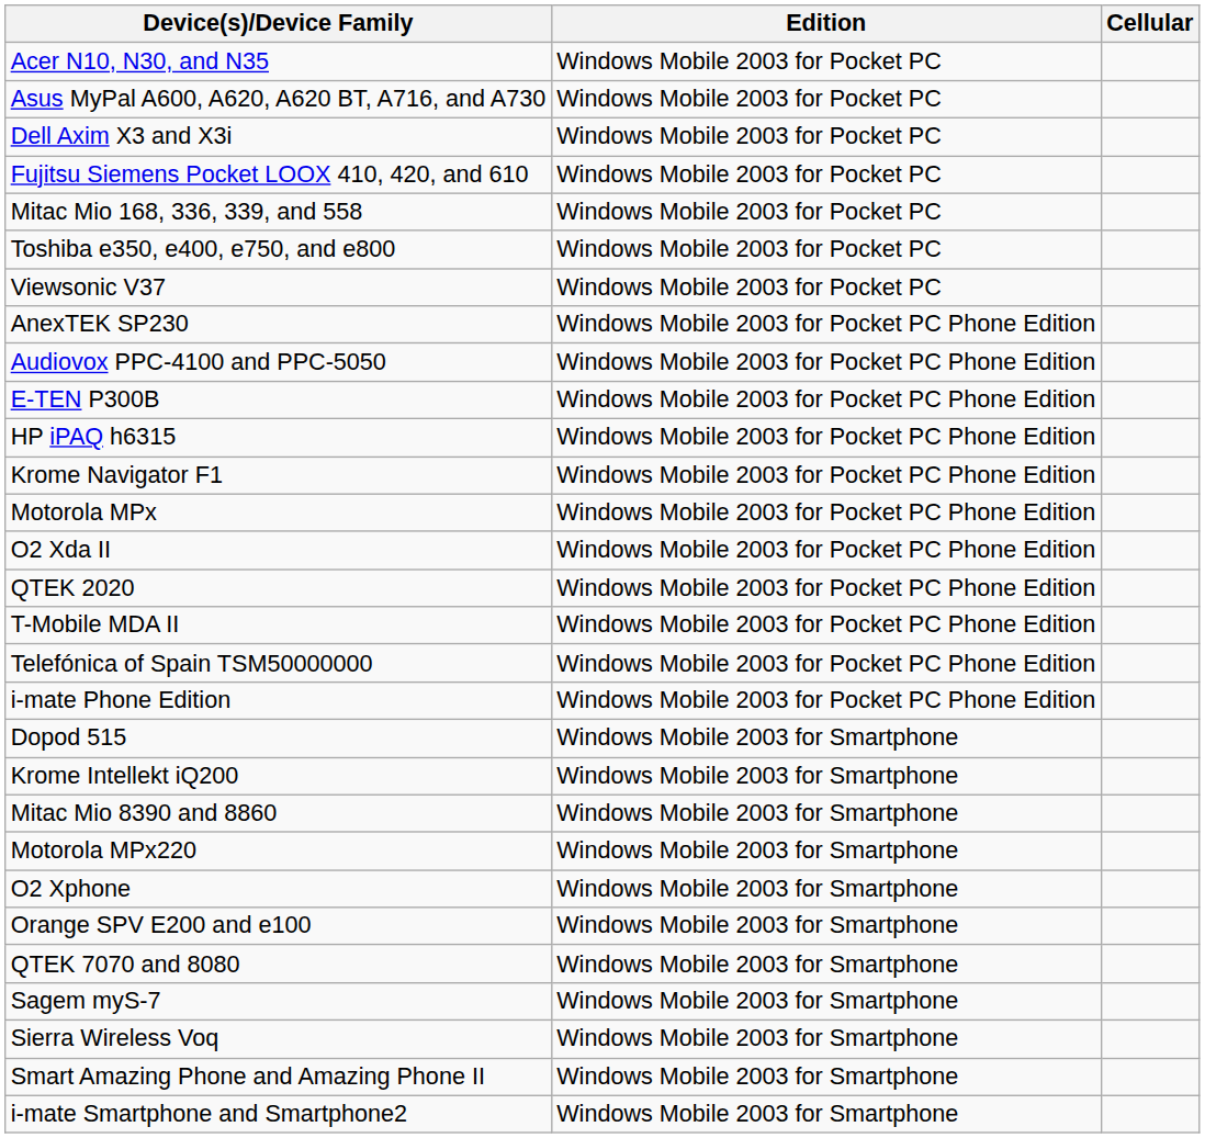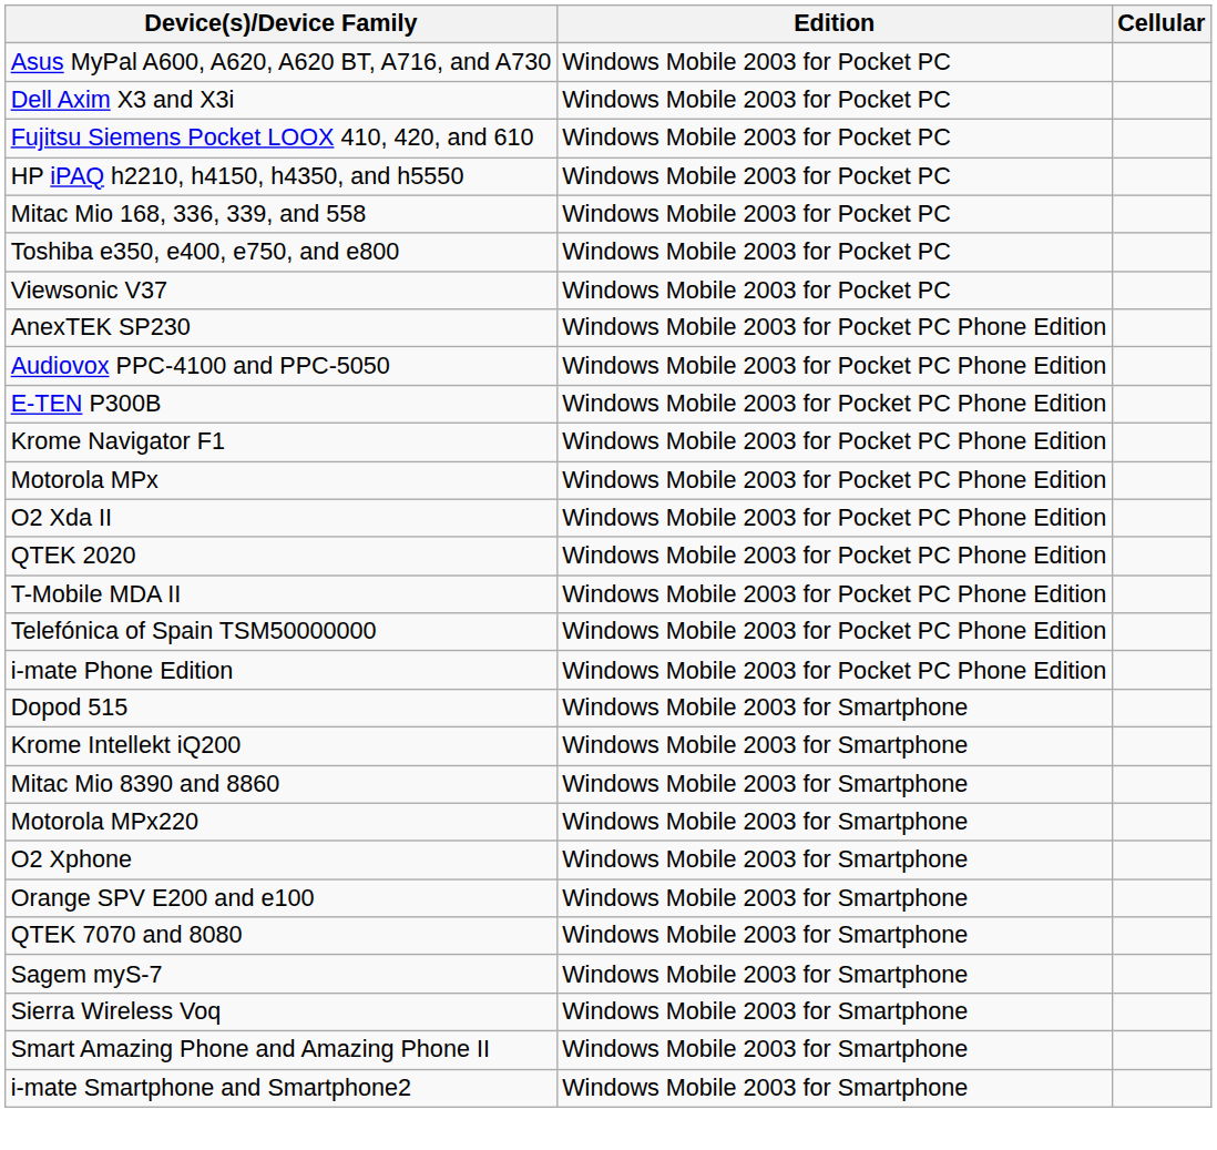- row: Acer N10, N30, and N35 | Windows Mobile 2003 for Pocket PC
+ row: HP iPAQ h2210, h4150, h4350, and h5550 | Windows Mobile 2003 for Pocket PC
- row: HP iPAQ h6315 | Windows Mobile 2003 for Pocket PC Phone Edition
